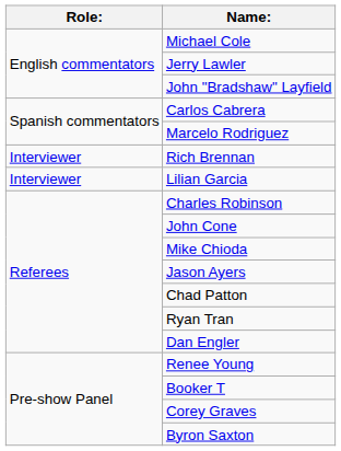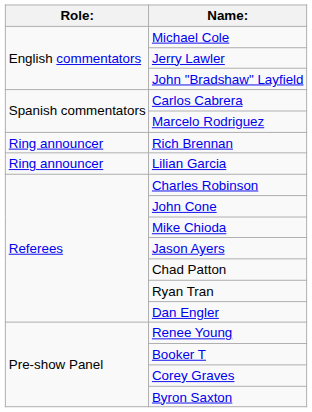Rich Brennan | Role:: Interviewer -> Ring announcer
Lilian Garcia | Role:: Interviewer -> Ring announcer
